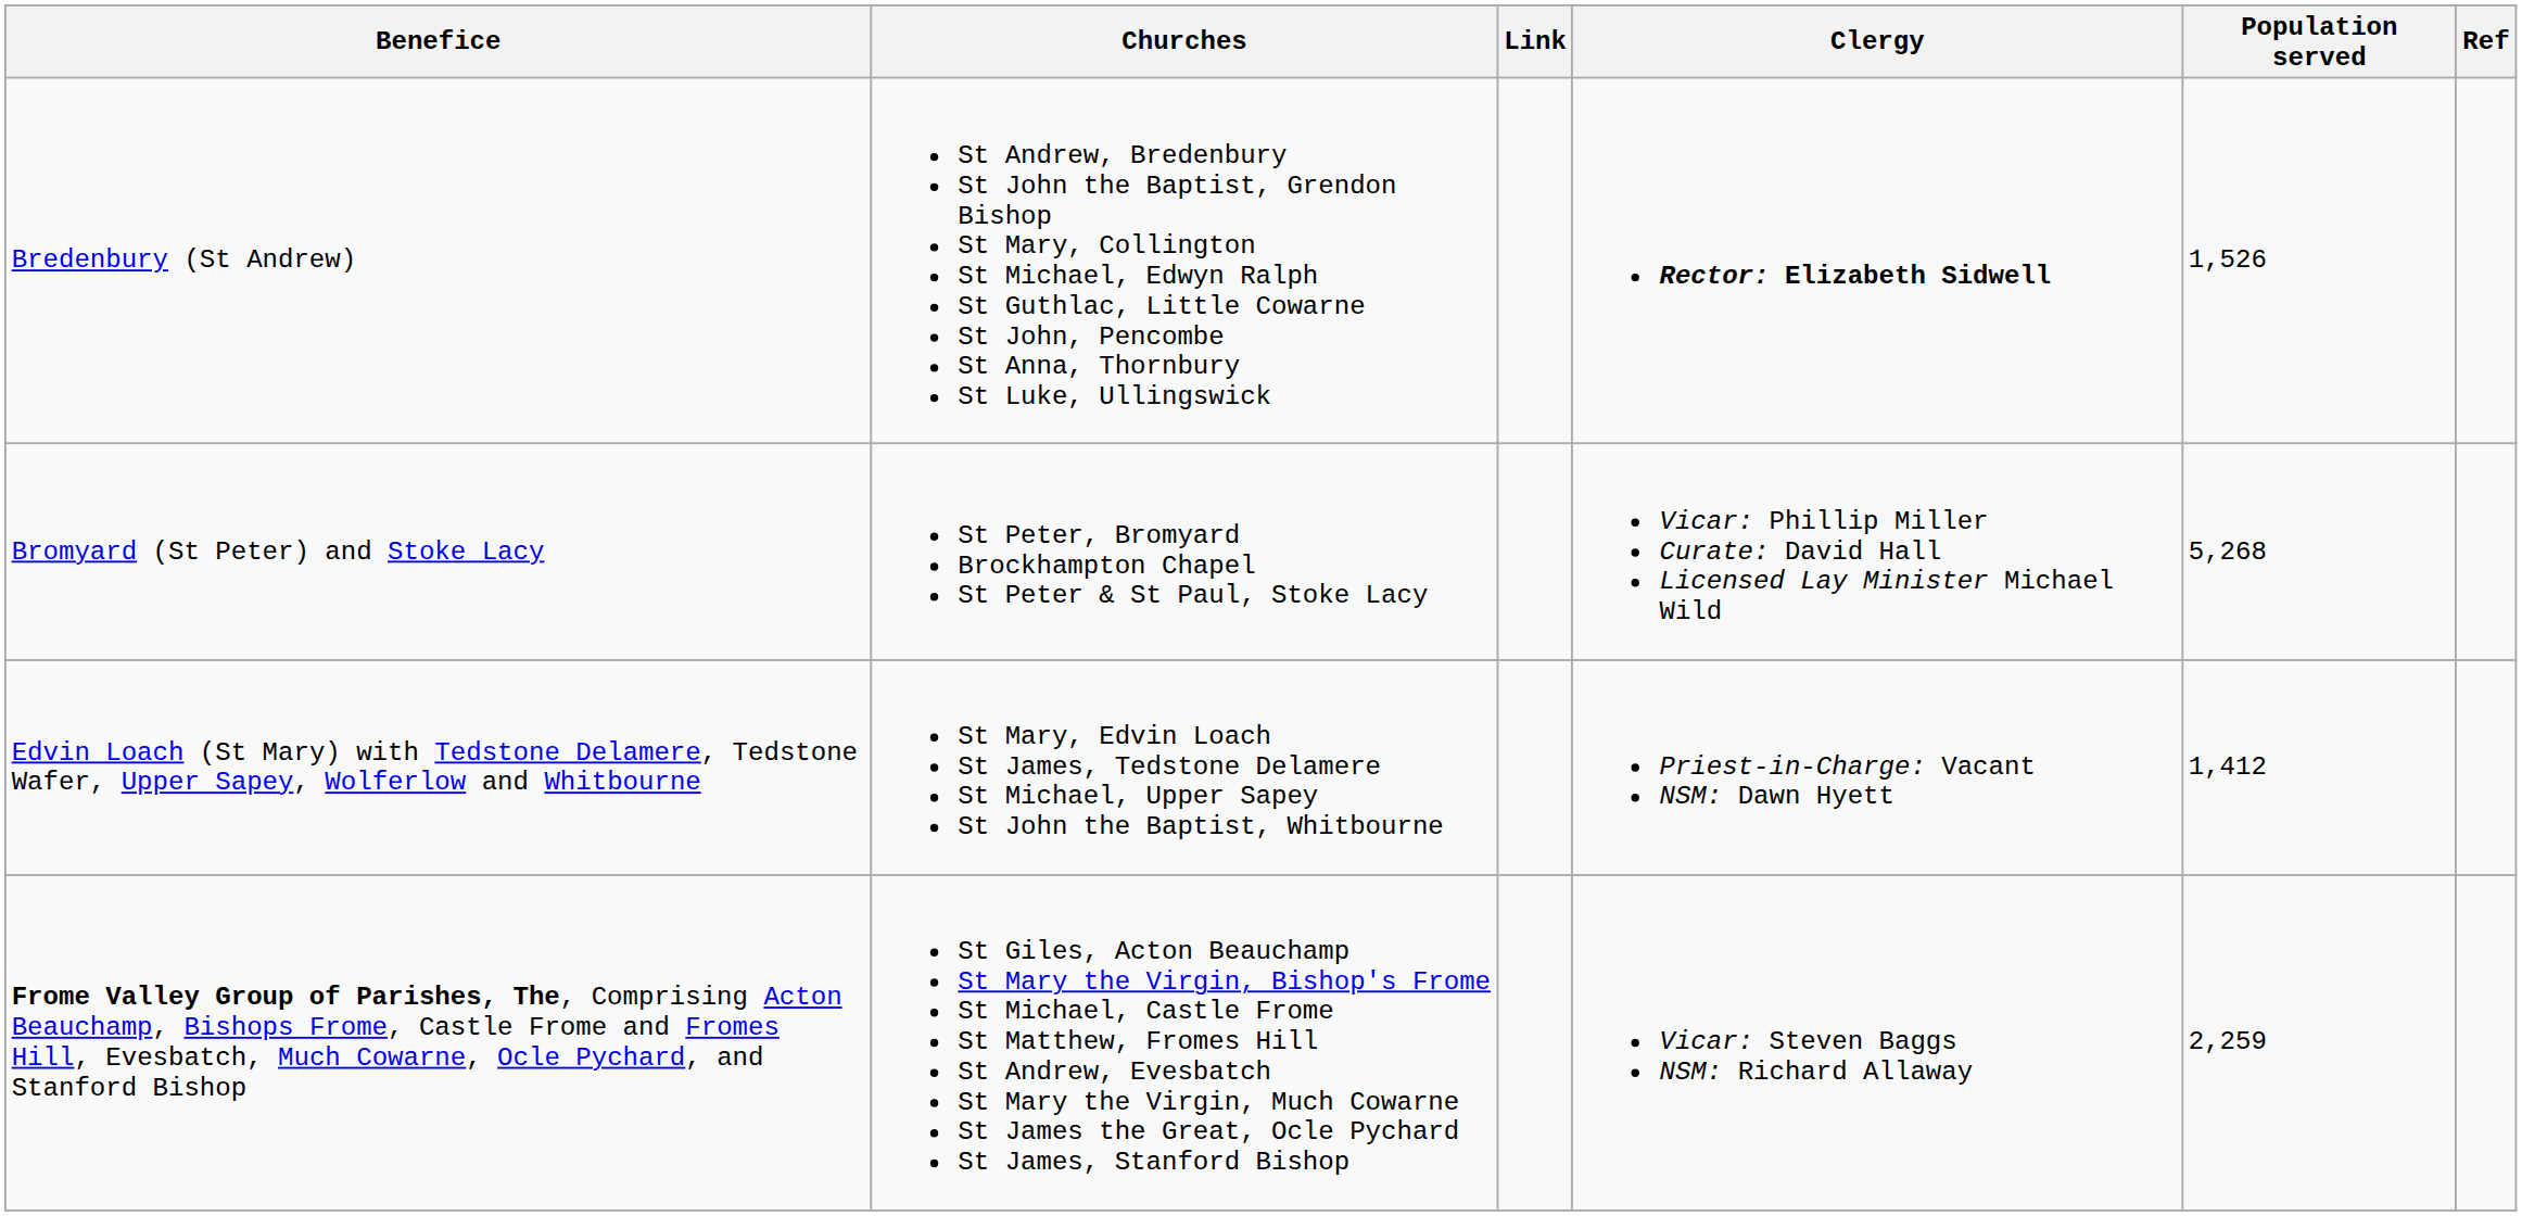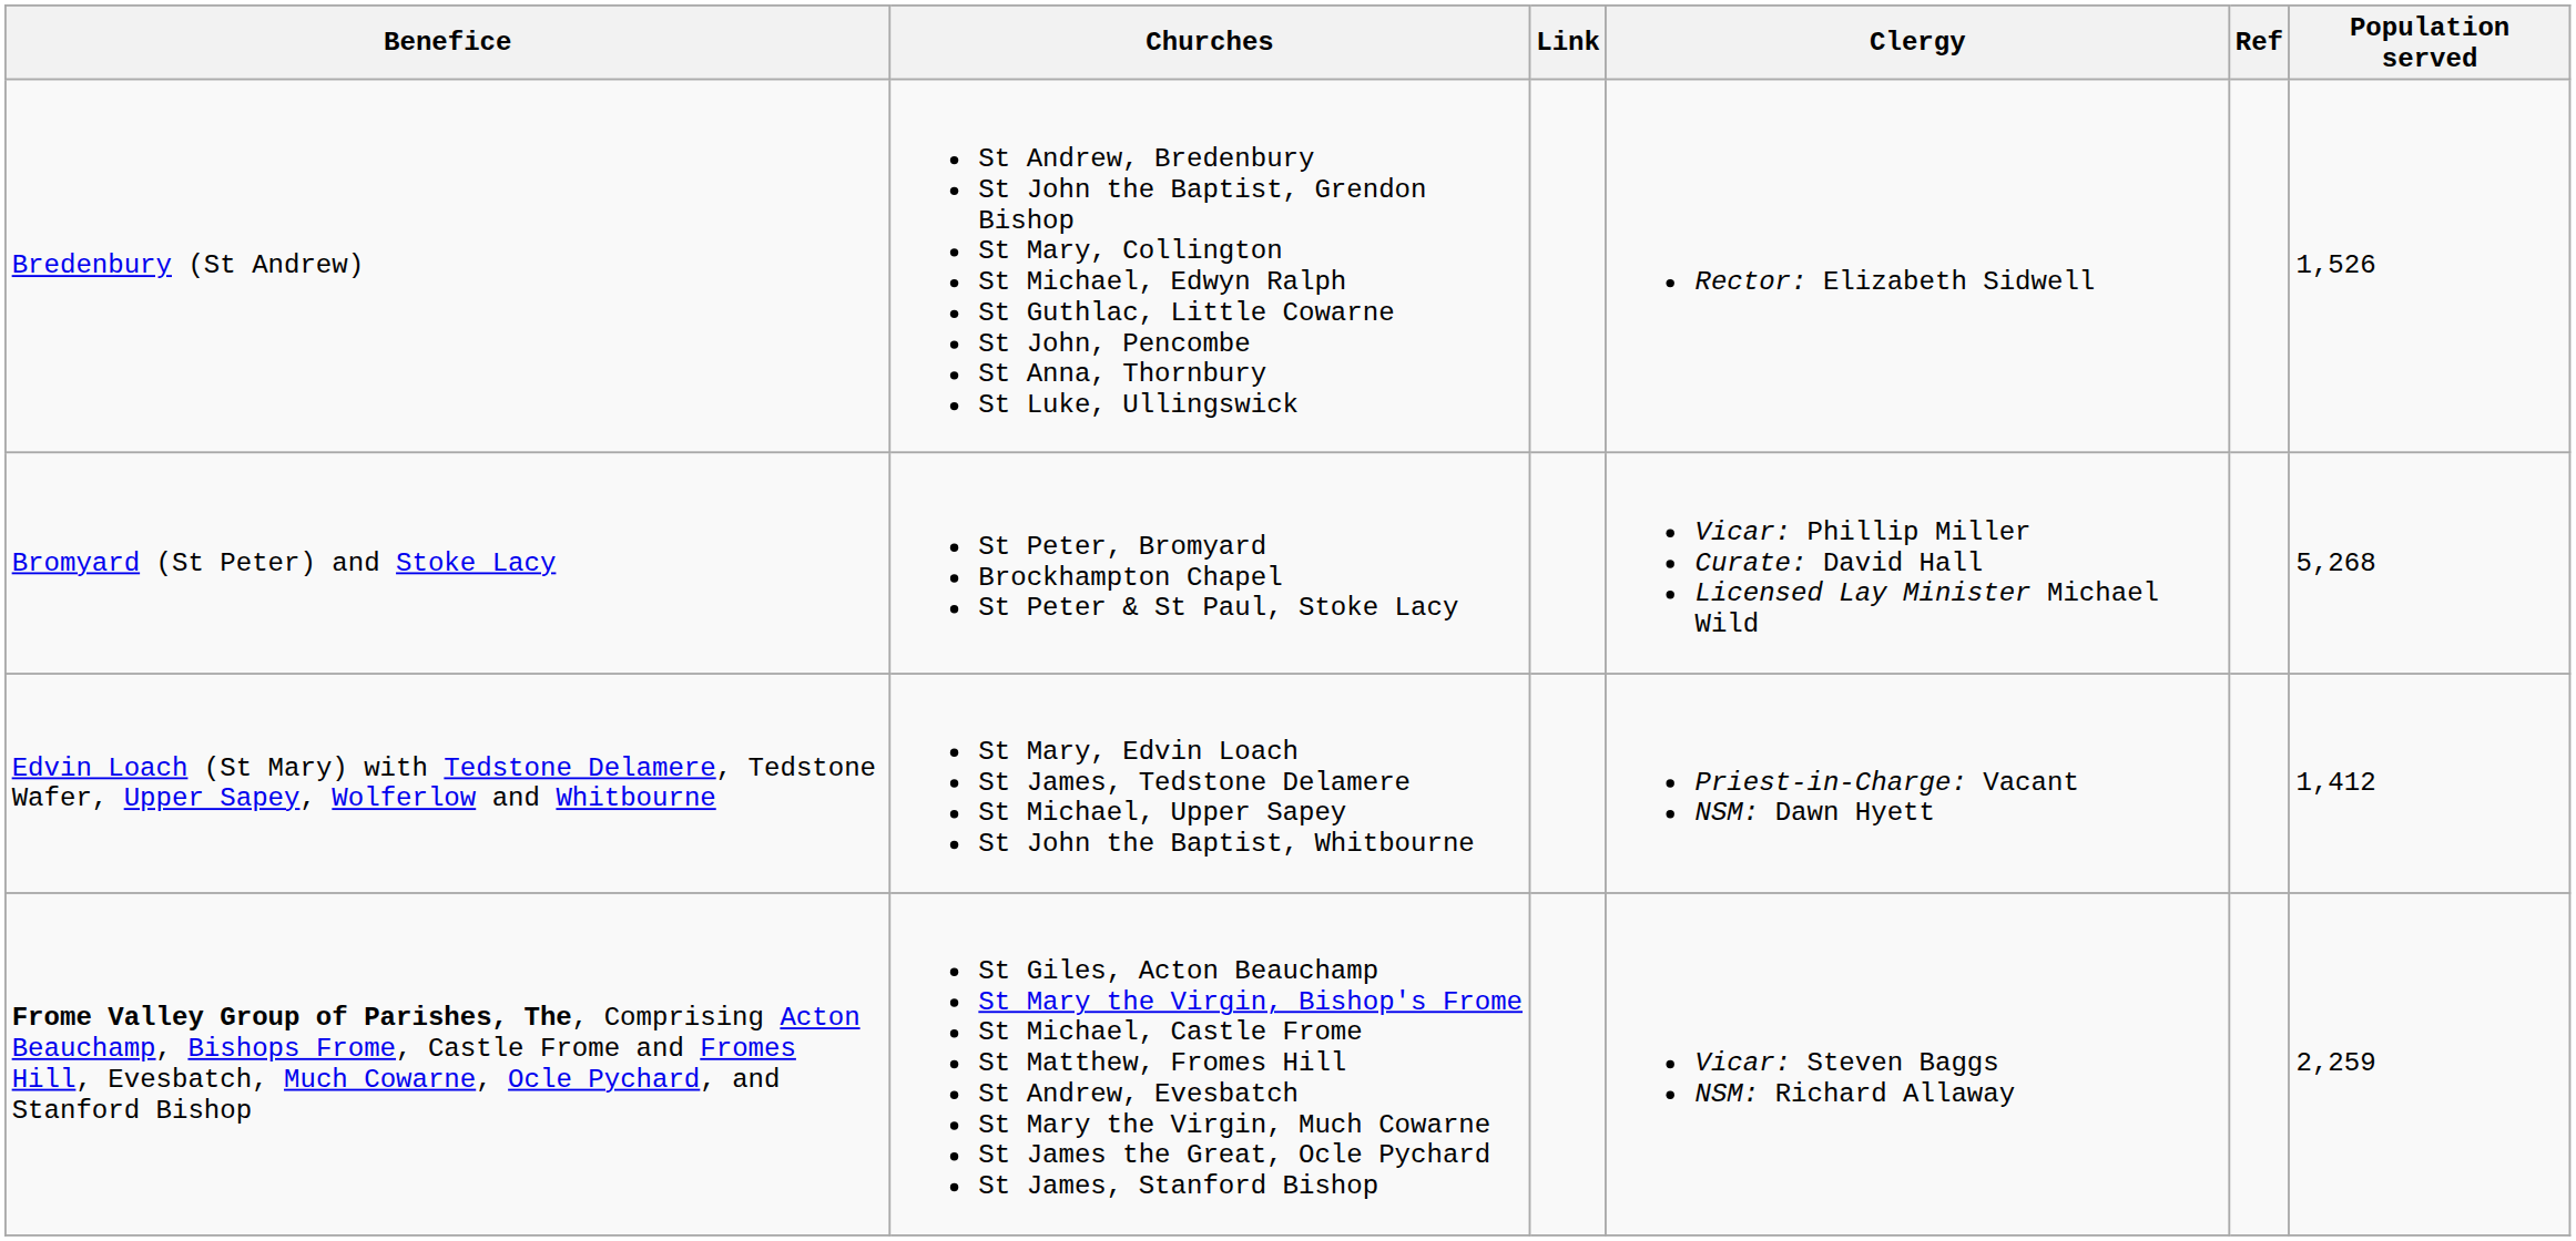columns swapped: Population served <-> Ref
Bredenbury (St Andrew) | Clergy: bold -> normal
